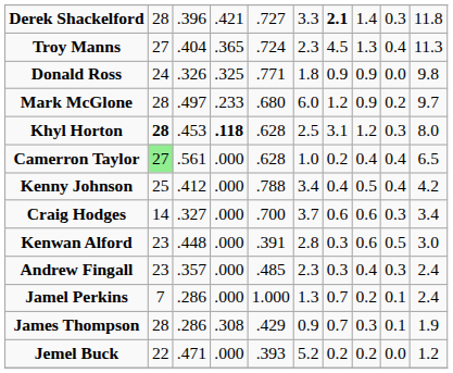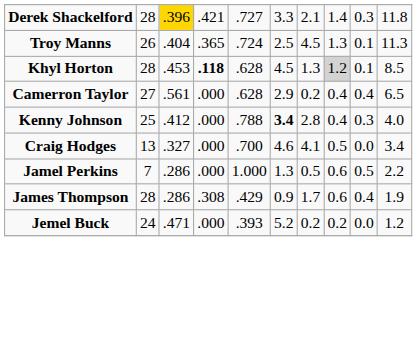Derek Shackelford | column 3: no background -> gold background
Derek Shackelford | column 7: bold -> normal
Troy Manns | column 2: 27 -> 26
Troy Manns | column 6: 2.3 -> 2.5
Troy Manns | column 9: 0.4 -> 0.1
- row: Donald Ross | 24 | .326 | .325 | .771 | 1.8 | 0.9 | 0.9 | 0.0 | 9.8
- row: Mark McGlone | 28 | .497 | .233 | .680 | 6.0 | 1.2 | 0.9 | 0.2 | 9.7
Khyl Horton | column 2: bold -> normal
Khyl Horton | column 6: 2.5 -> 4.5
Khyl Horton | column 7: 3.1 -> 1.3
Khyl Horton | column 8: no background -> lightgrey background
Khyl Horton | column 9: 0.3 -> 0.1
Khyl Horton | column 10: 8.0 -> 8.5
Camerron Taylor | column 2: lightgreen background -> no background
Camerron Taylor | column 6: 1.0 -> 2.9
Kenny Johnson | column 6: normal -> bold
Kenny Johnson | column 7: 0.4 -> 2.8
Kenny Johnson | column 8: 0.5 -> 0.4
Kenny Johnson | column 9: 0.4 -> 0.3
Kenny Johnson | column 10: 4.2 -> 4.0
Craig Hodges | column 2: 14 -> 13
Craig Hodges | column 6: 3.7 -> 4.6
Craig Hodges | column 7: 0.6 -> 4.1
Craig Hodges | column 8: 0.6 -> 0.5
Craig Hodges | column 9: 0.3 -> 0.0
- row: Kenwan Alford | 23 | .448 | .000 | .391 | 2.8 | 0.3 | 0.6 | 0.5 | 3.0
- row: Andrew Fingall | 23 | .357 | .000 | .485 | 2.3 | 0.3 | 0.4 | 0.3 | 2.4
Jamel Perkins | column 7: 0.7 -> 0.5
Jamel Perkins | column 8: 0.2 -> 0.6
Jamel Perkins | column 9: 0.1 -> 0.5
Jamel Perkins | column 10: 2.4 -> 2.2
James Thompson | column 7: 0.7 -> 1.7
James Thompson | column 8: 0.3 -> 0.6
James Thompson | column 9: 0.1 -> 0.4
Jemel Buck | column 2: 22 -> 24
